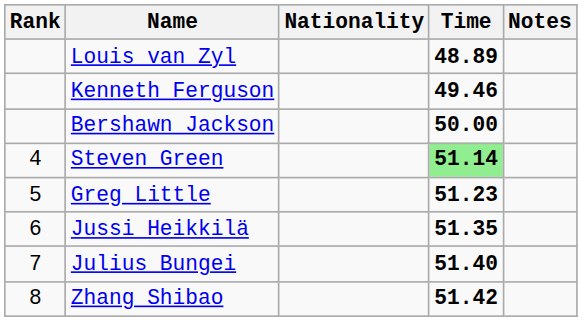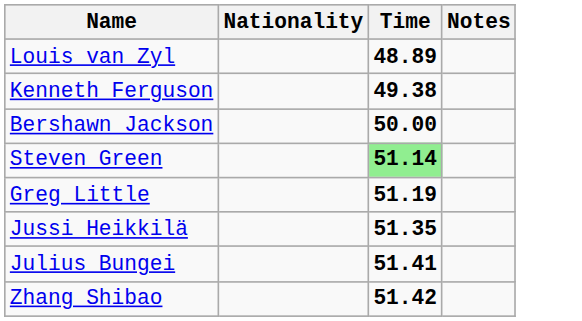- column: Rank | 4 | 5 | 6 | 7 | 8
Kenneth Ferguson | Time: 49.46 -> 49.38
Greg Little | Time: 51.23 -> 51.19
Julius Bungei | Time: 51.40 -> 51.41
